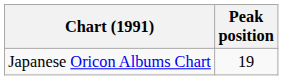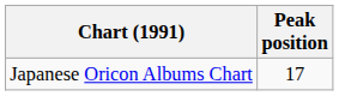Japanese Oricon Albums Chart | Peak position: 19 -> 17
